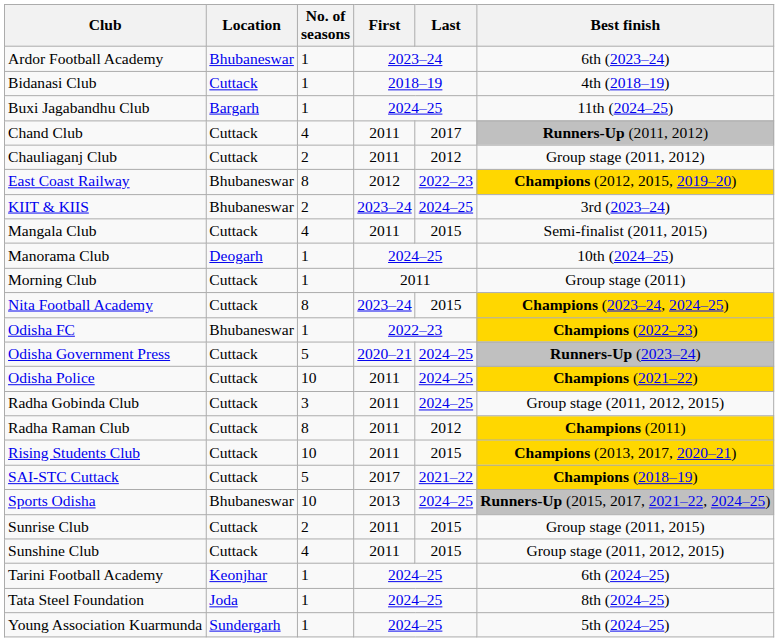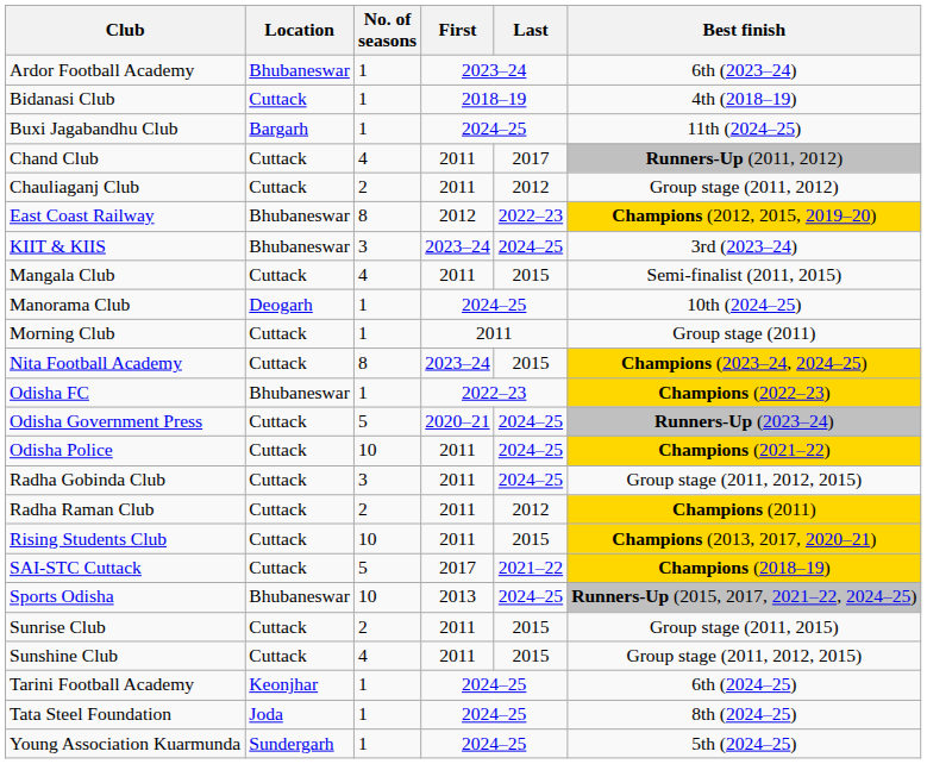KIIT & KIIS | No. of seasons: 2 -> 3
Radha Raman Club | No. of seasons: 8 -> 2
